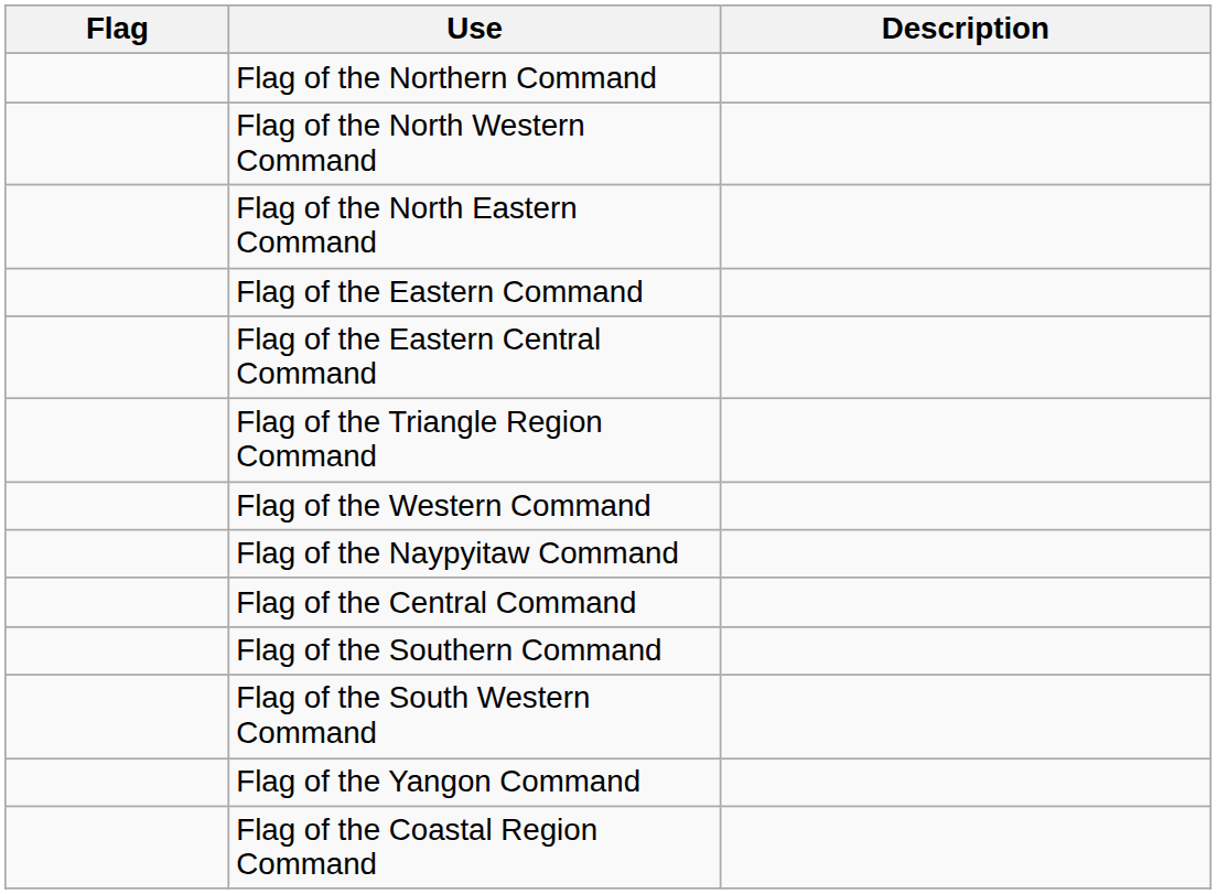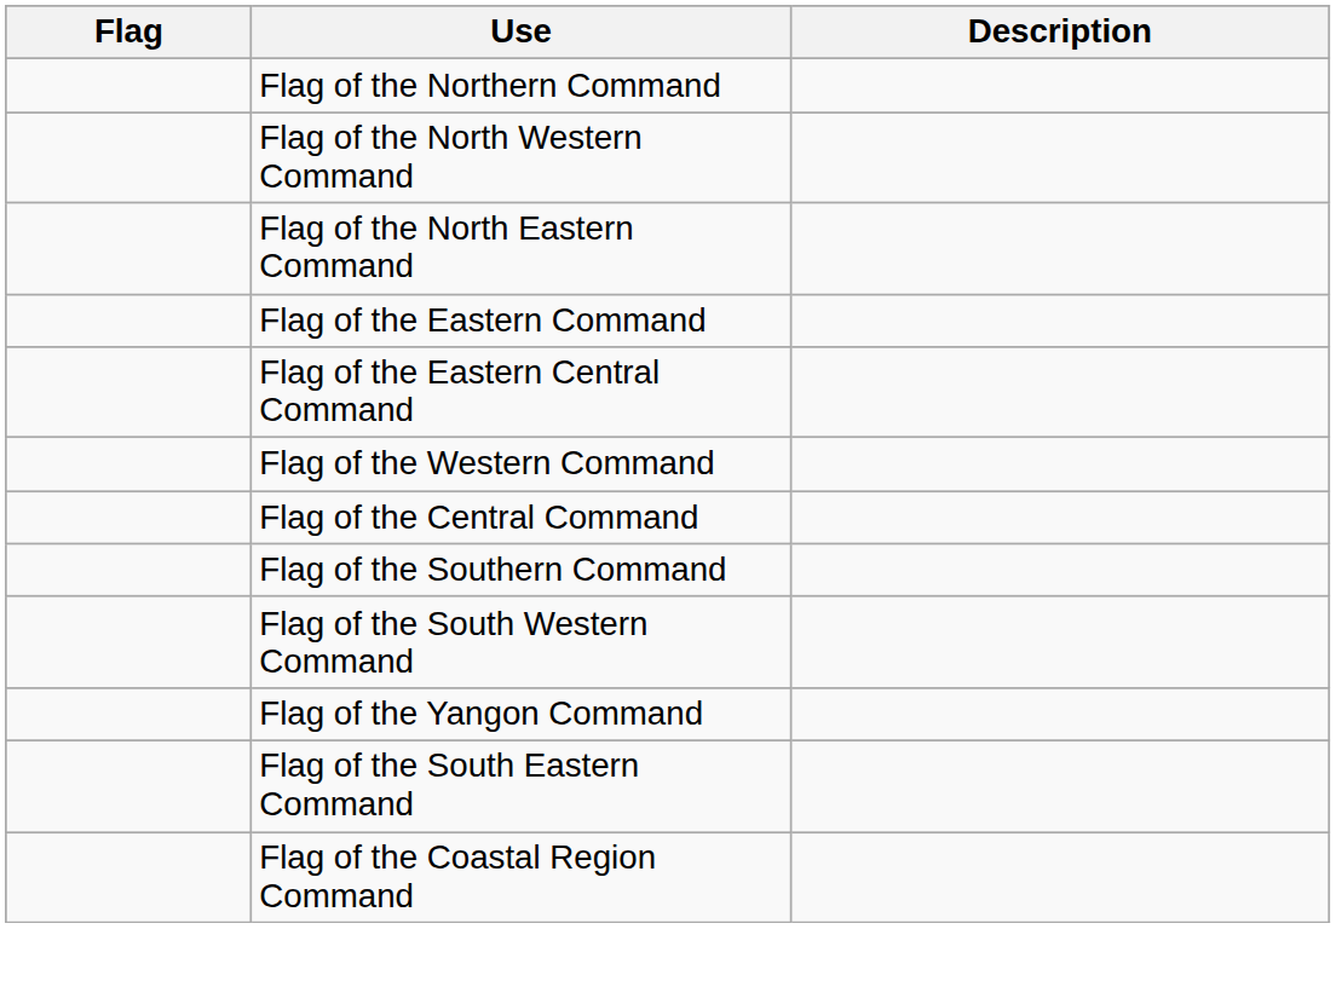- row: Flag of the Triangle Region Command
- row: Flag of the Naypyitaw Command
+ row: Flag of the South Eastern Command
